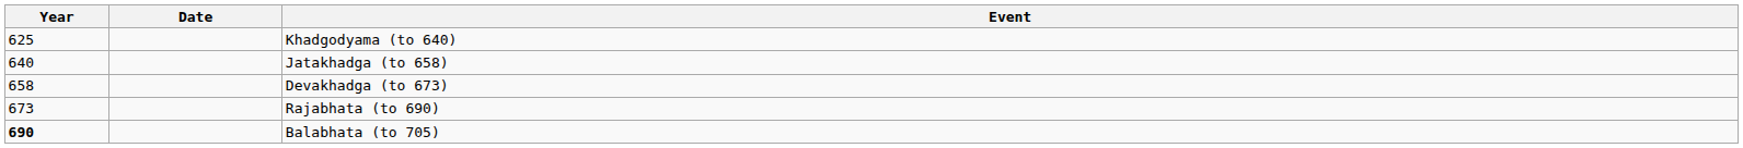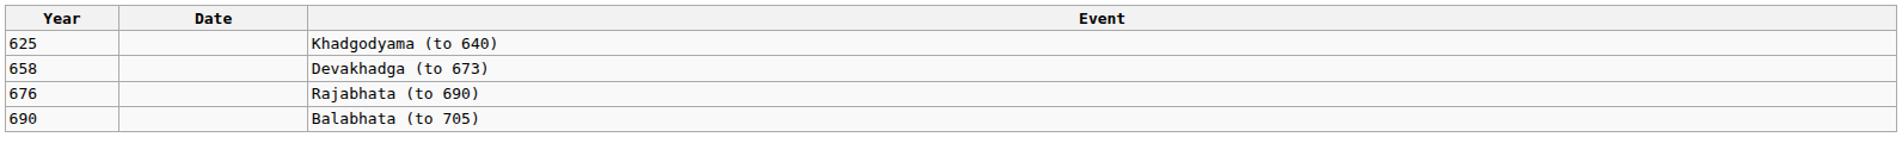- row: 640 | Jatakhadga (to 658)
Rajabhata (to 690) | Year: 673 -> 676
Balabhata (to 705) | Year: bold -> normal
